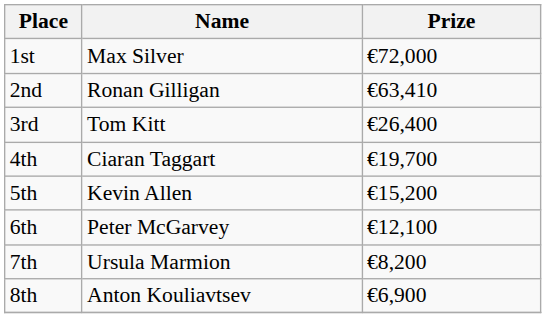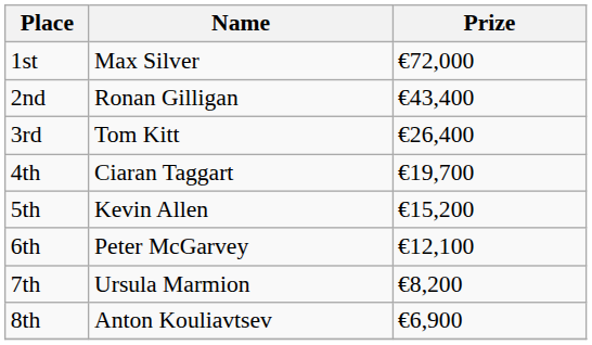2nd | Prize: €63,410 -> €43,400
